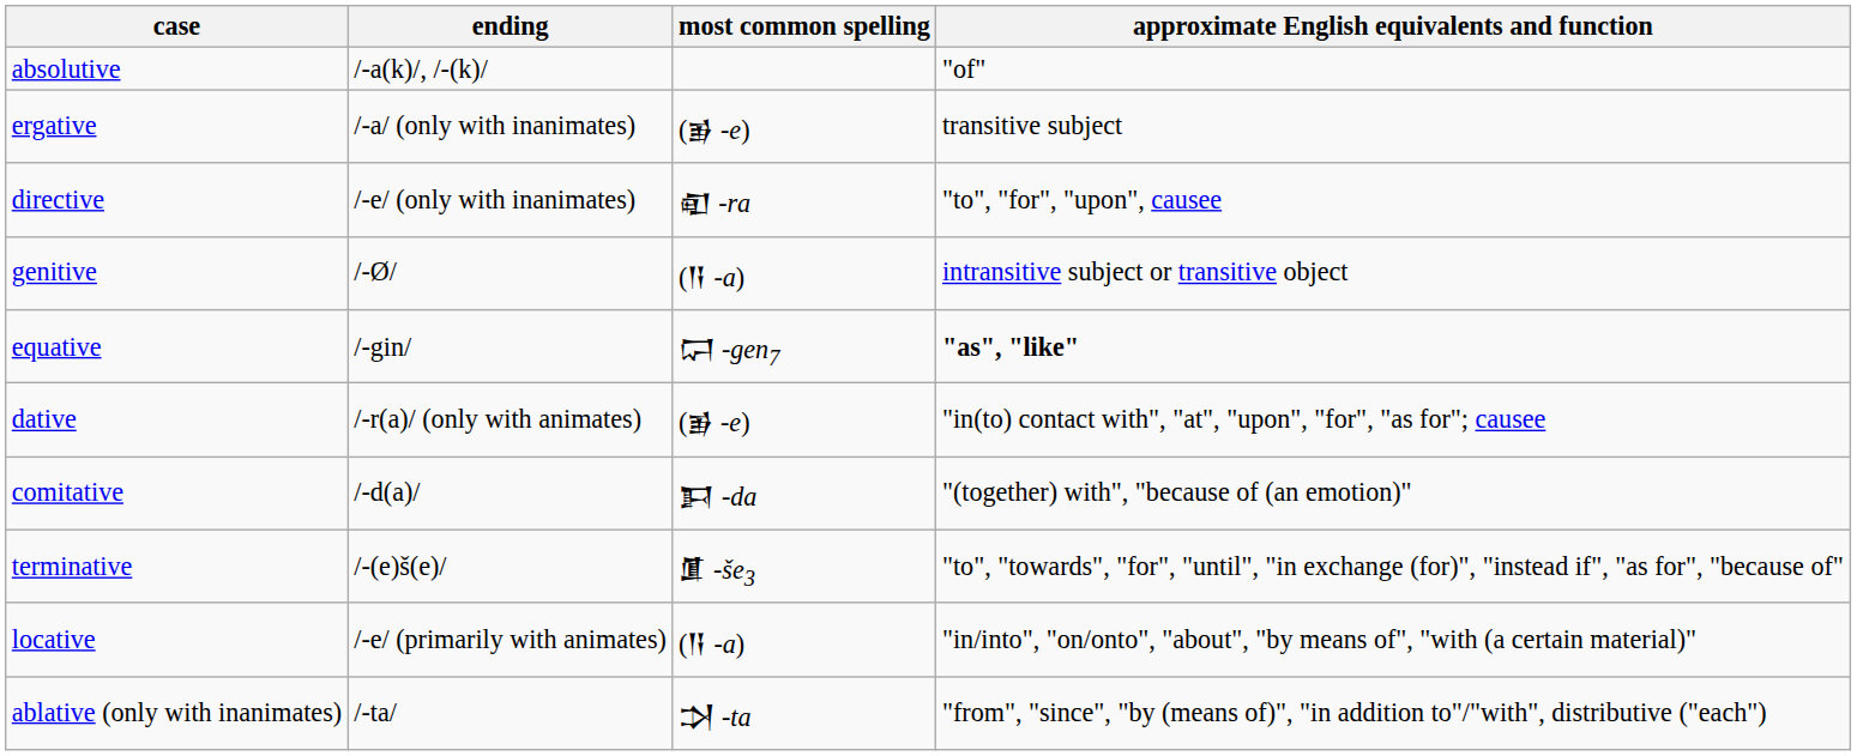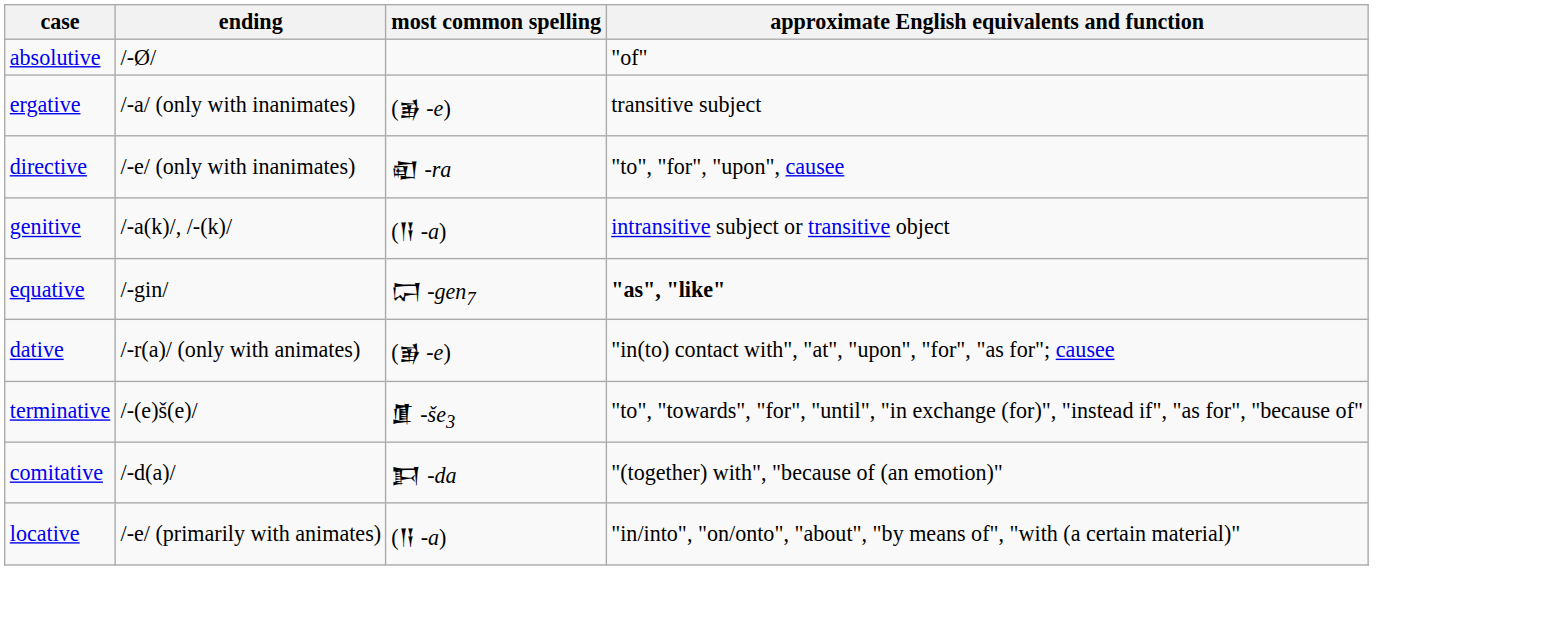absolutive | ending: /-a(k)/, /-(k)/ -> /-Ø/
genitive | ending: /-Ø/ -> /-a(k)/, /-(k)/
rows swapped: terminative <-> comitative
- row: ablative (only with inanimates) | /-ta/ | 𒋫 -ta | "from", "since", "by (means of)", "in addition to"/"with", distributive ("each")
